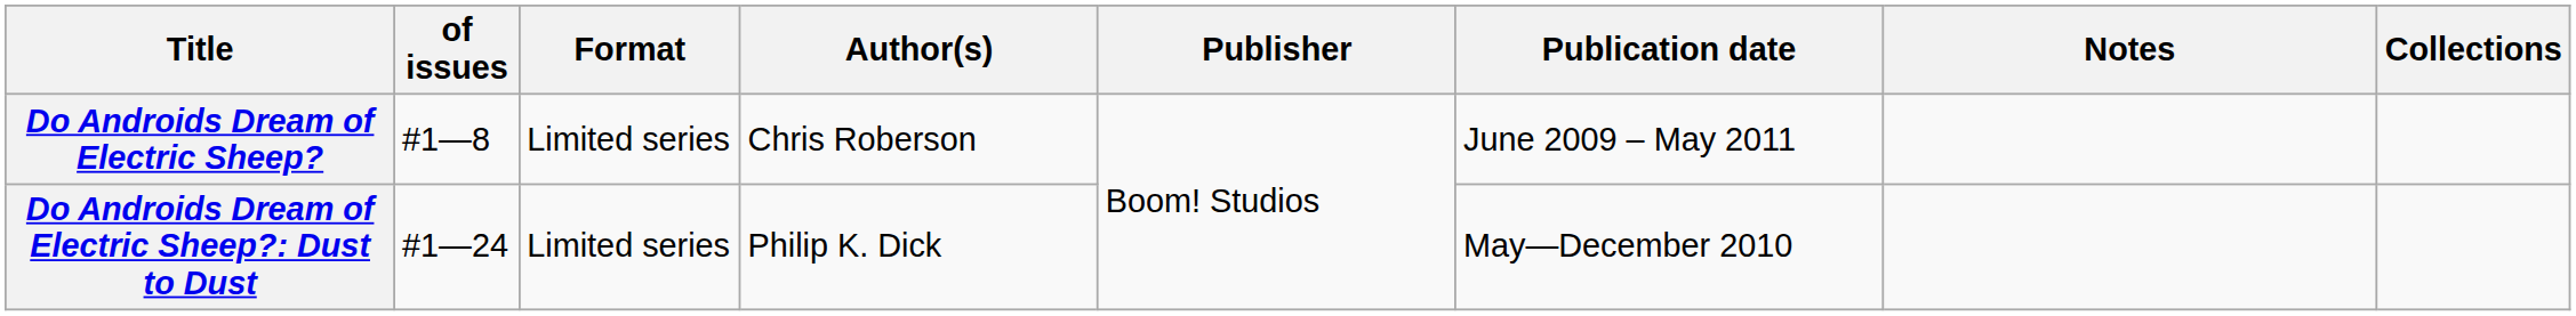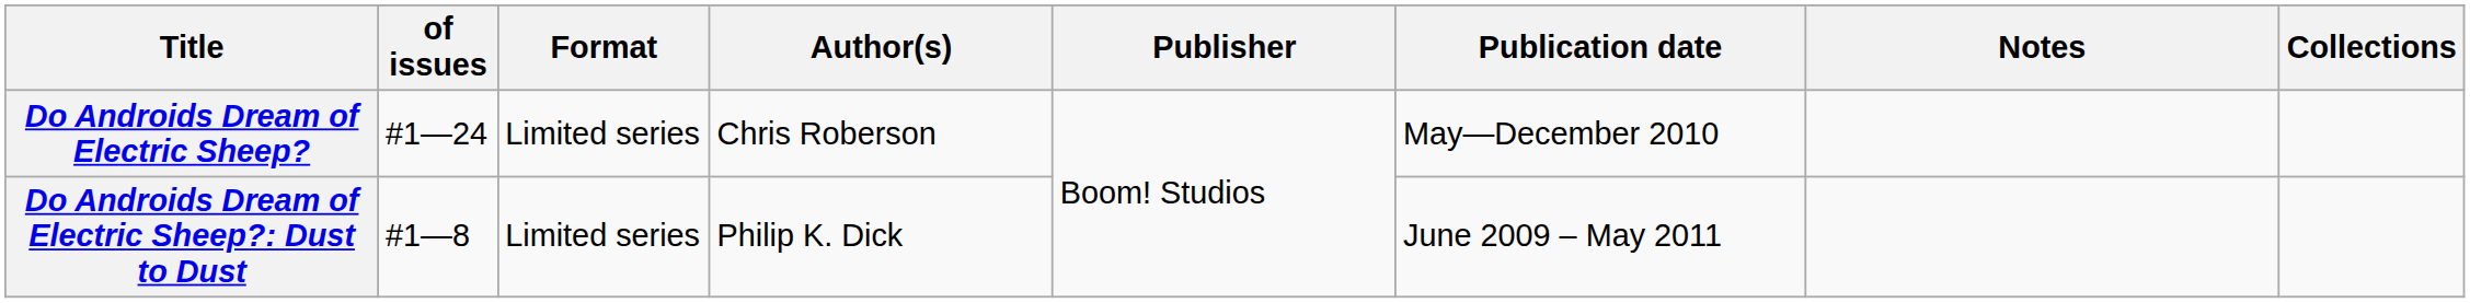Do Androids Dream of Electric Sheep? | of issues: #1—8 -> #1—24
Do Androids Dream of Electric Sheep? | Publication date: June 2009 – May 2011 -> May—December 2010
Do Androids Dream of Electric Sheep?: Dust to Dust | of issues: #1—24 -> #1—8
Do Androids Dream of Electric Sheep?: Dust to Dust | Publication date: May—December 2010 -> June 2009 – May 2011
